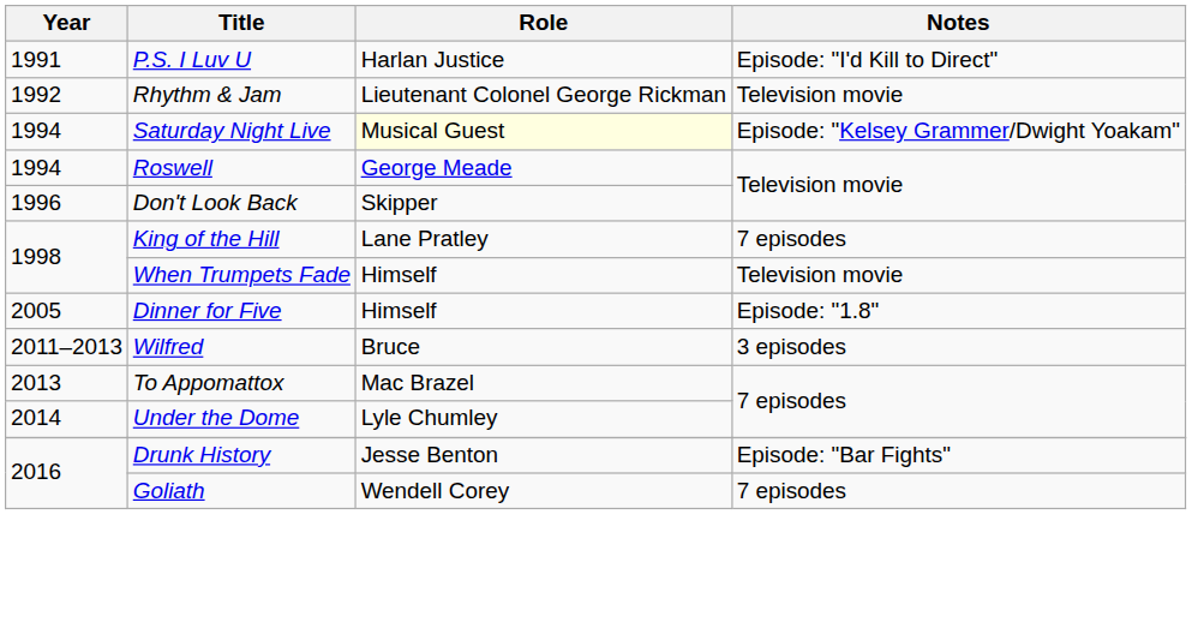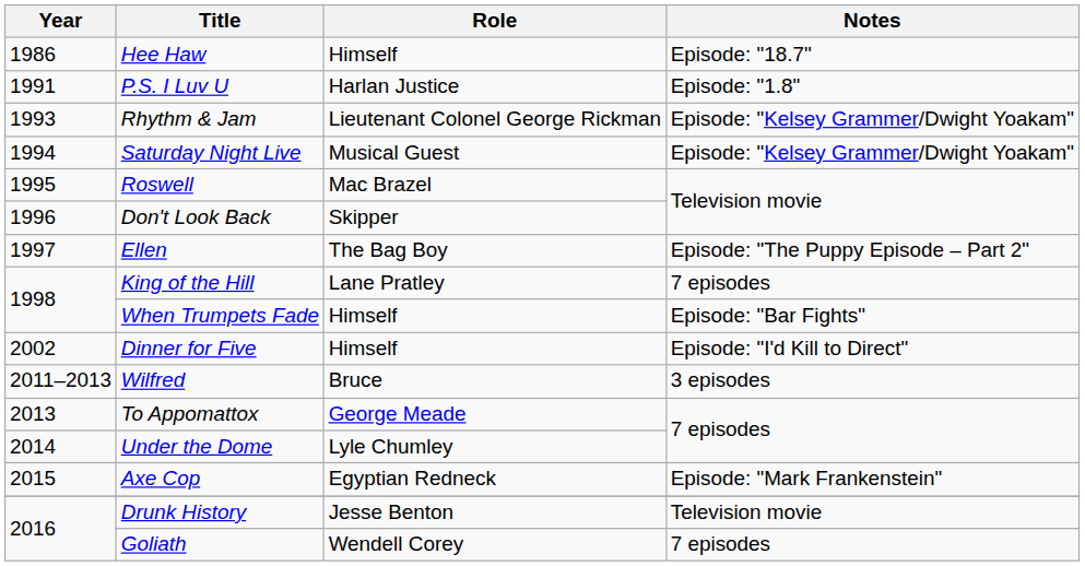+ row: 1986 | Hee Haw | Himself | Episode: "18.7"
P.S. I Luv U | Notes: Episode: "I'd Kill to Direct" -> Episode: "1.8"
Rhythm & Jam | Year: 1992 -> 1993
Rhythm & Jam | Notes: Television movie -> Episode: "Kelsey Grammer/Dwight Yoakam"
Saturday Night Live | Role: lightyellow background -> no background
Roswell | Year: 1994 -> 1995
Roswell | Role: George Meade -> Mac Brazel
+ row: 1997 | Ellen | The Bag Boy | Episode: "The Puppy Episode – Part 2"
When Trumpets Fade | Notes: Television movie -> Episode: "Bar Fights"
Dinner for Five | Year: 2005 -> 2002
Dinner for Five | Notes: Episode: "1.8" -> Episode: "I'd Kill to Direct"
To Appomattox | Role: Mac Brazel -> George Meade
+ row: 2015 | Axe Cop | Egyptian Redneck | Episode: "Mark Frankenstein"
Drunk History | Notes: Episode: "Bar Fights" -> Television movie
